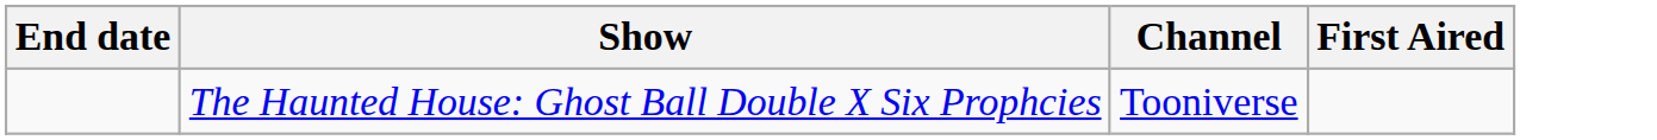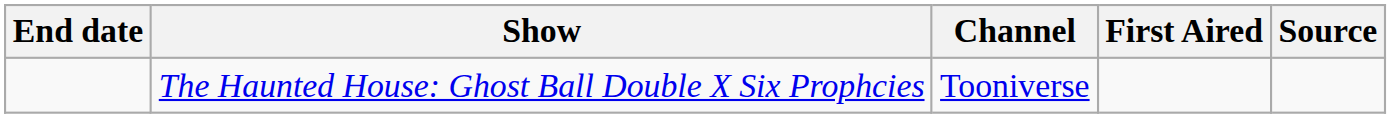+ column: Source
